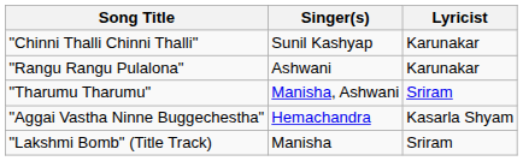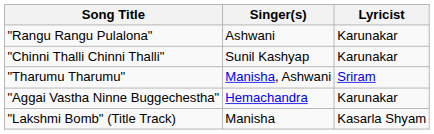rows swapped: "Chinni Thalli Chinni Thalli" <-> "Rangu Rangu Pulalona"
"Aggai Vastha Ninne Buggechestha" | Lyricist: Kasarla Shyam -> Karunakar
"Lakshmi Bomb" (Title Track) | Lyricist: Sriram -> Kasarla Shyam
